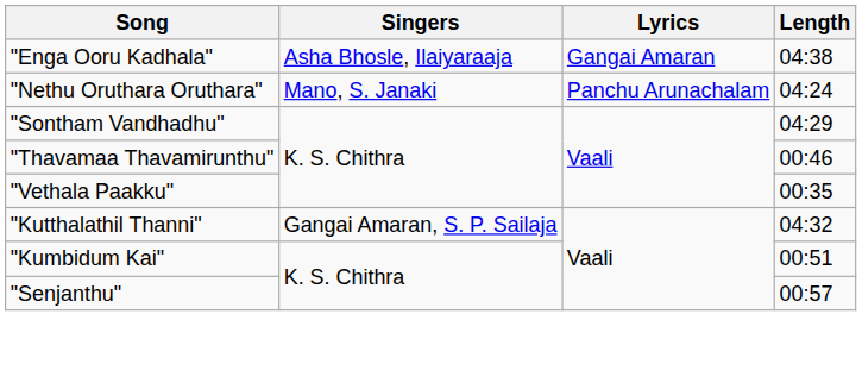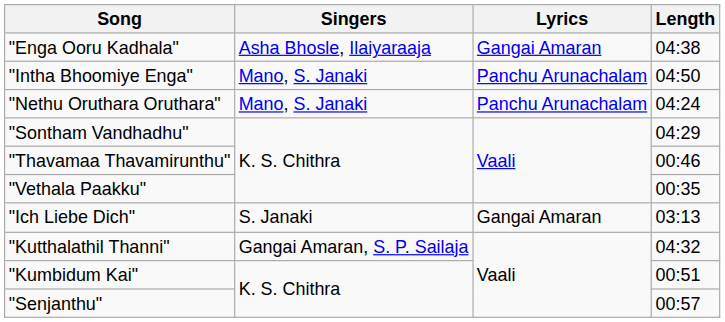+ row: "Intha Bhoomiye Enga" | Mano, S. Janaki | Panchu Arunachalam | 04:50
+ row: "Ich Liebe Dich" | S. Janaki | Gangai Amaran | 03:13
